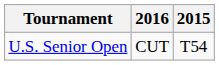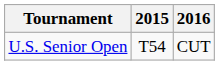columns swapped: 2015 <-> 2016
